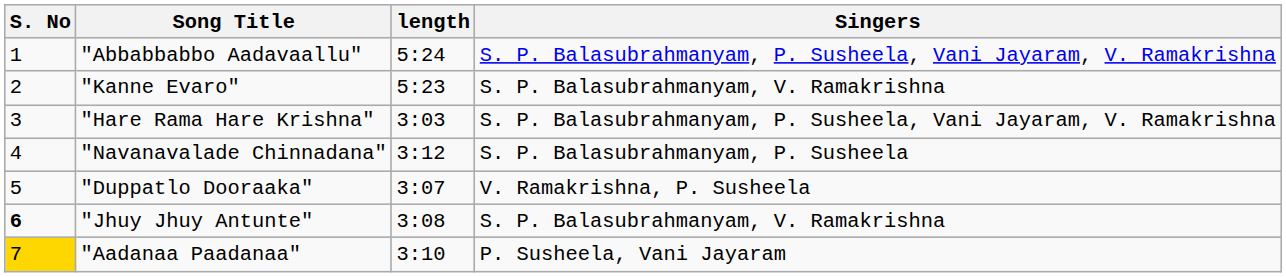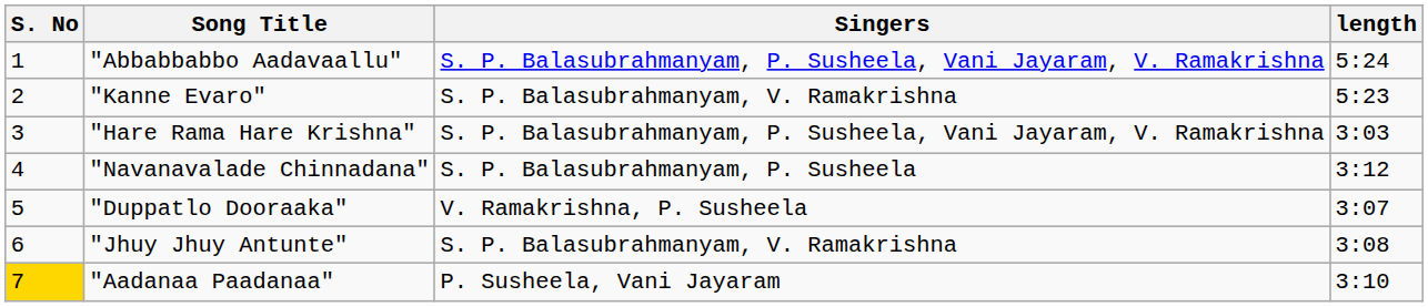columns swapped: Singers <-> length
"Jhuy Jhuy Antunte" | S. No: bold -> normal
